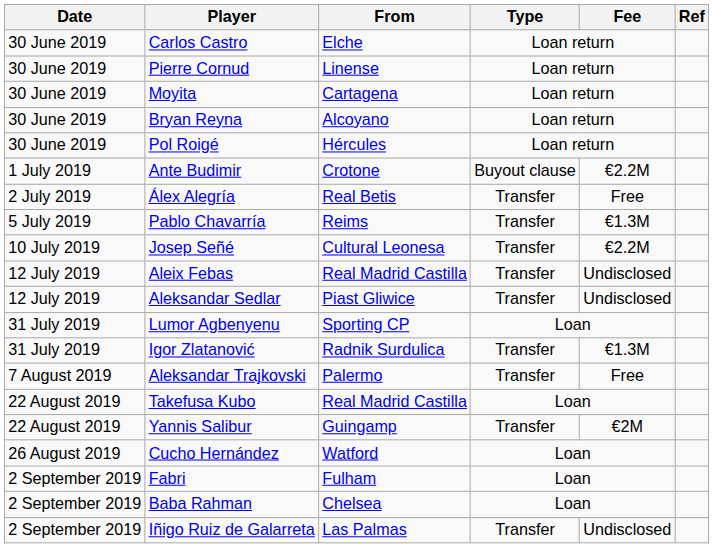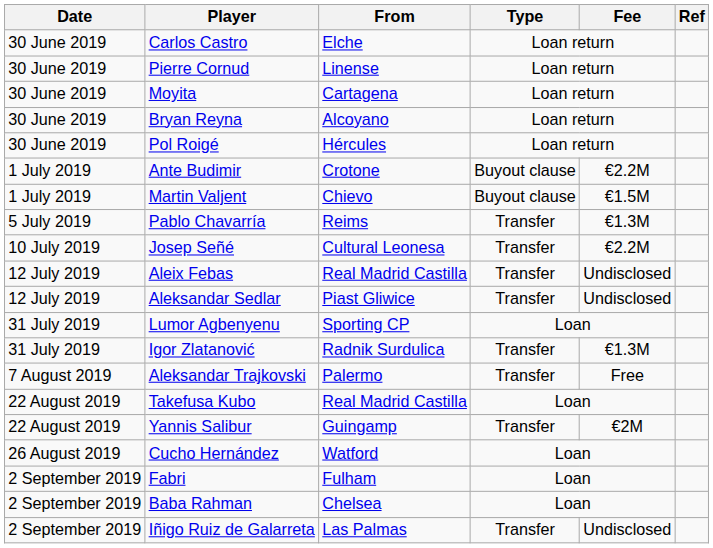+ row: 1 July 2019 | Martin Valjent | Chievo | Buyout clause | €1.5M
- row: 2 July 2019 | Álex Alegría | Real Betis | Transfer | Free
